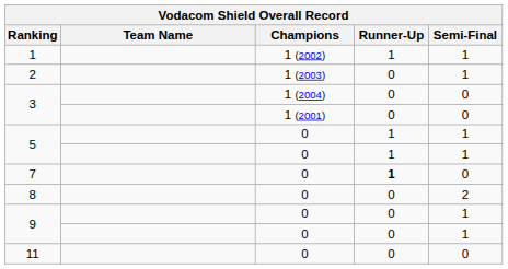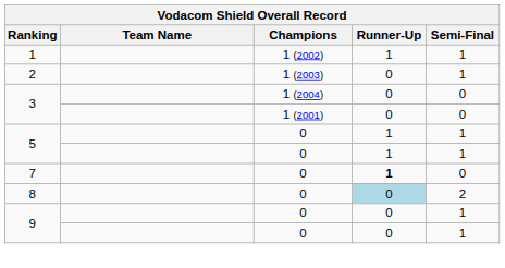8 | Runner-Up: no background -> lightblue background
- row: 11 | 0 | 0 | 0
